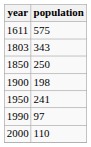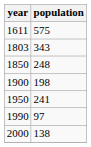1850 | population: 250 -> 248
2000 | population: 110 -> 138
